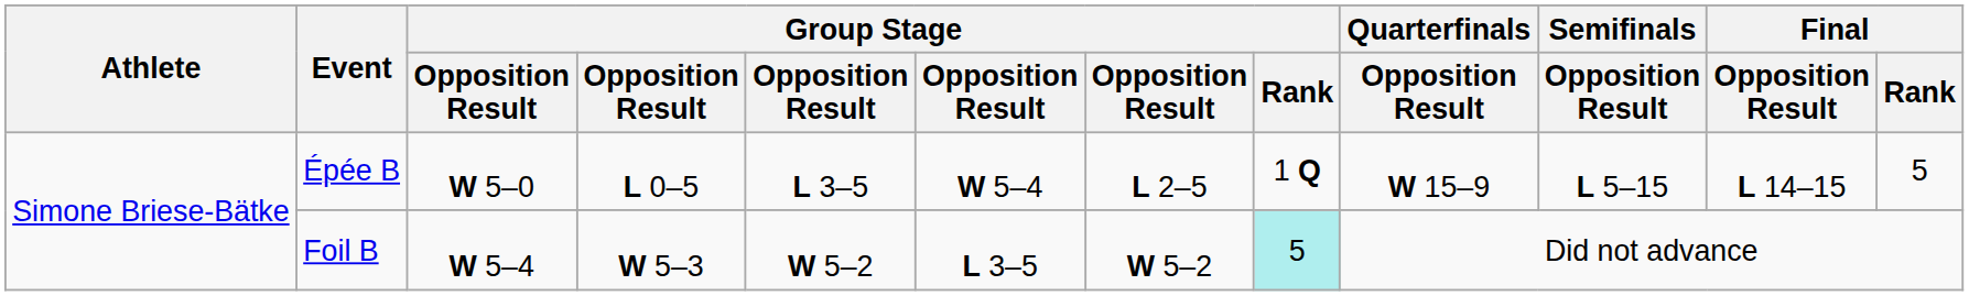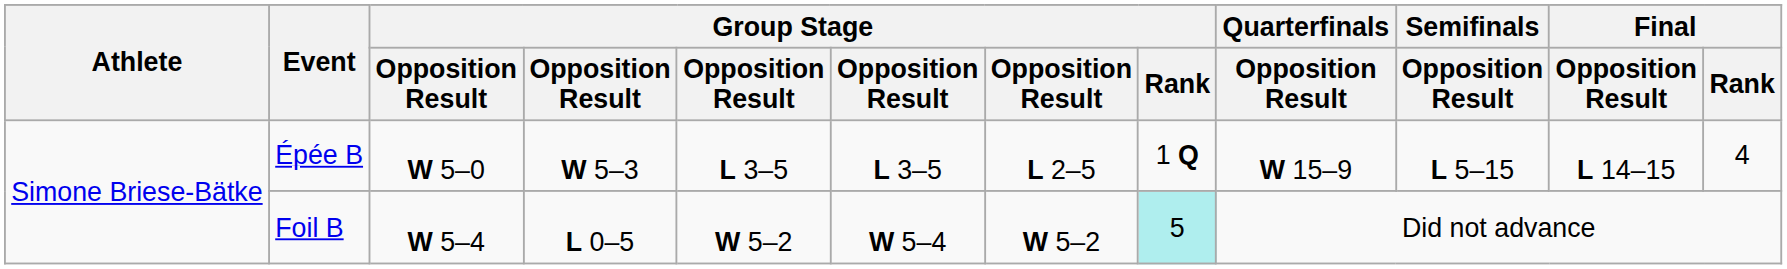Épée B | column 4: L 0–5 -> W 5–3
Épée B | column 6: W 5–4 -> L 3–5
Épée B | Final / Rank: 5 -> 4
Foil B | column 4: W 5–3 -> L 0–5
Foil B | column 6: L 3–5 -> W 5–4
